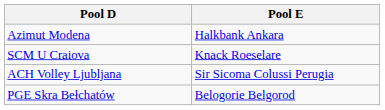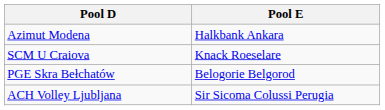rows swapped: PGE Skra Bełchatów <-> ACH Volley Ljubljana
